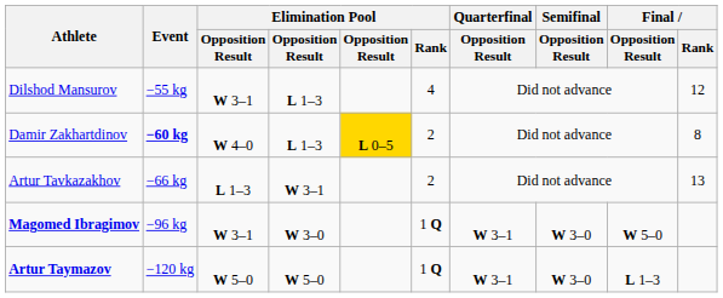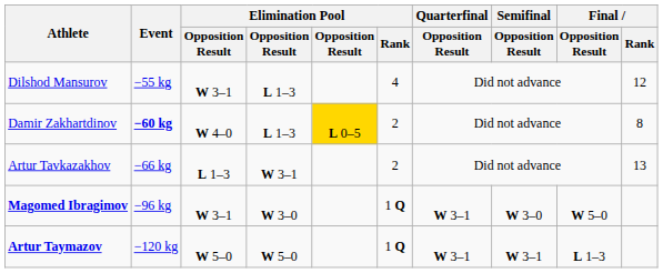Artur Taymazov | Semifinal / Opposition Result: W 3–0 -> W 3–1
